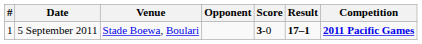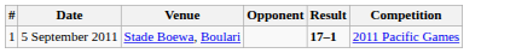- column: Score | 3-0
5 September 2011 | Competition: bold -> normal
